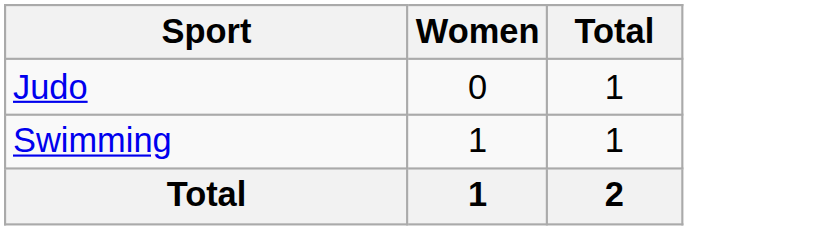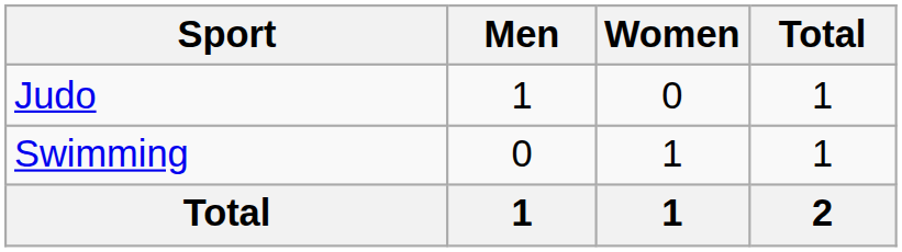+ column: Men | 1 | 0 | 1
